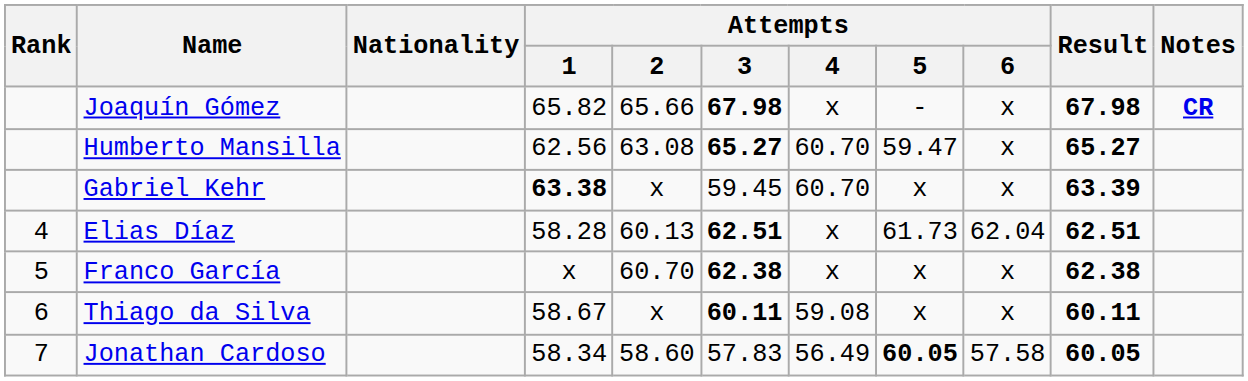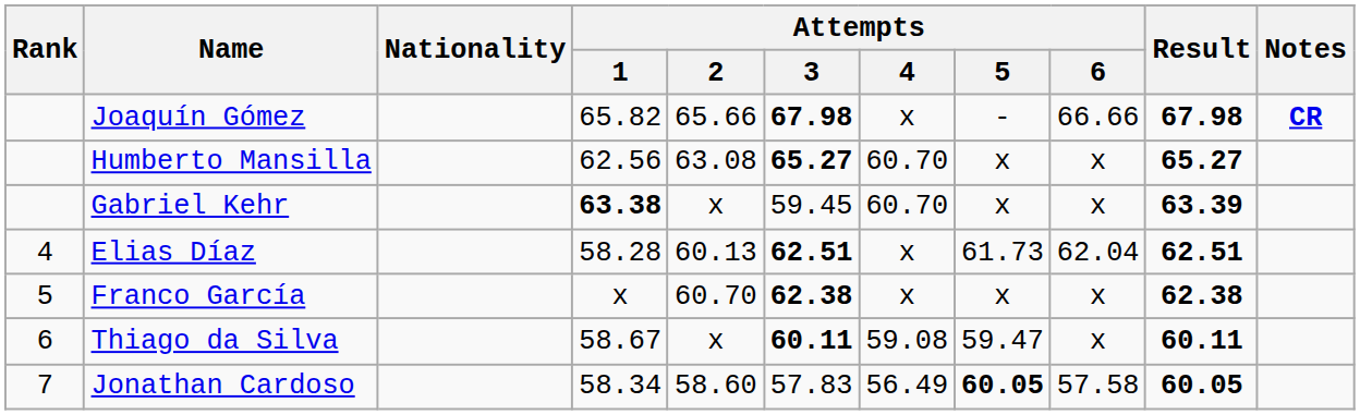Joaquín Gómez | Attempts / 6: x -> 66.66
Humberto Mansilla | Attempts / 5: 59.47 -> x
Thiago da Silva | Attempts / 5: x -> 59.47
